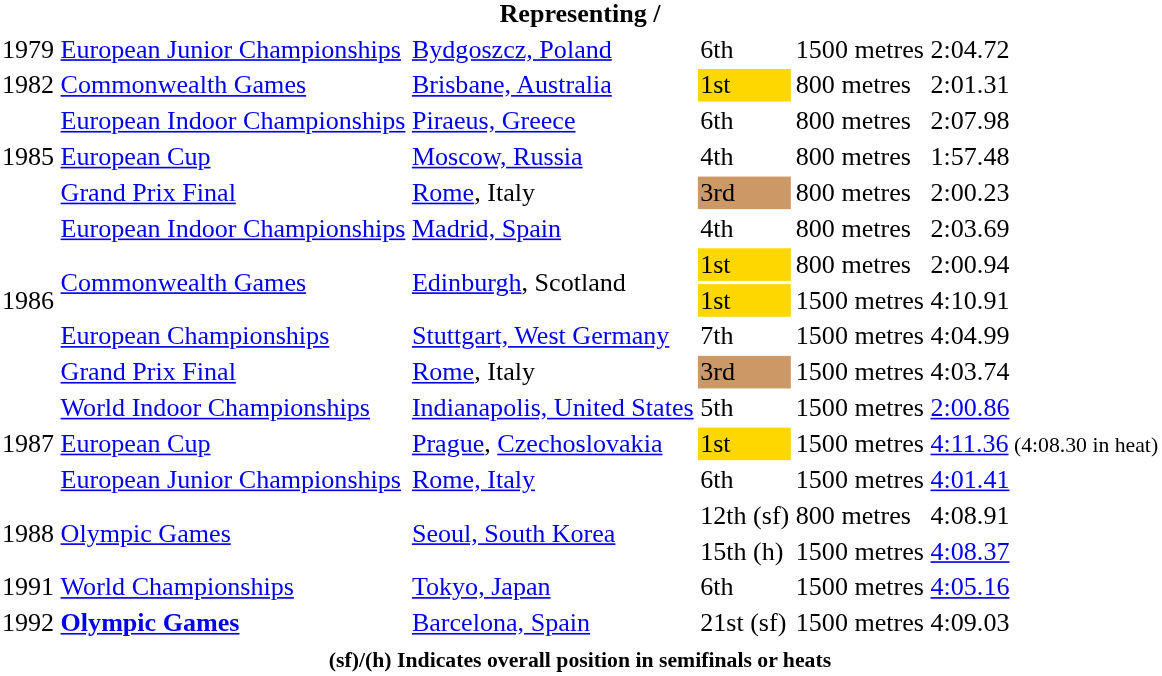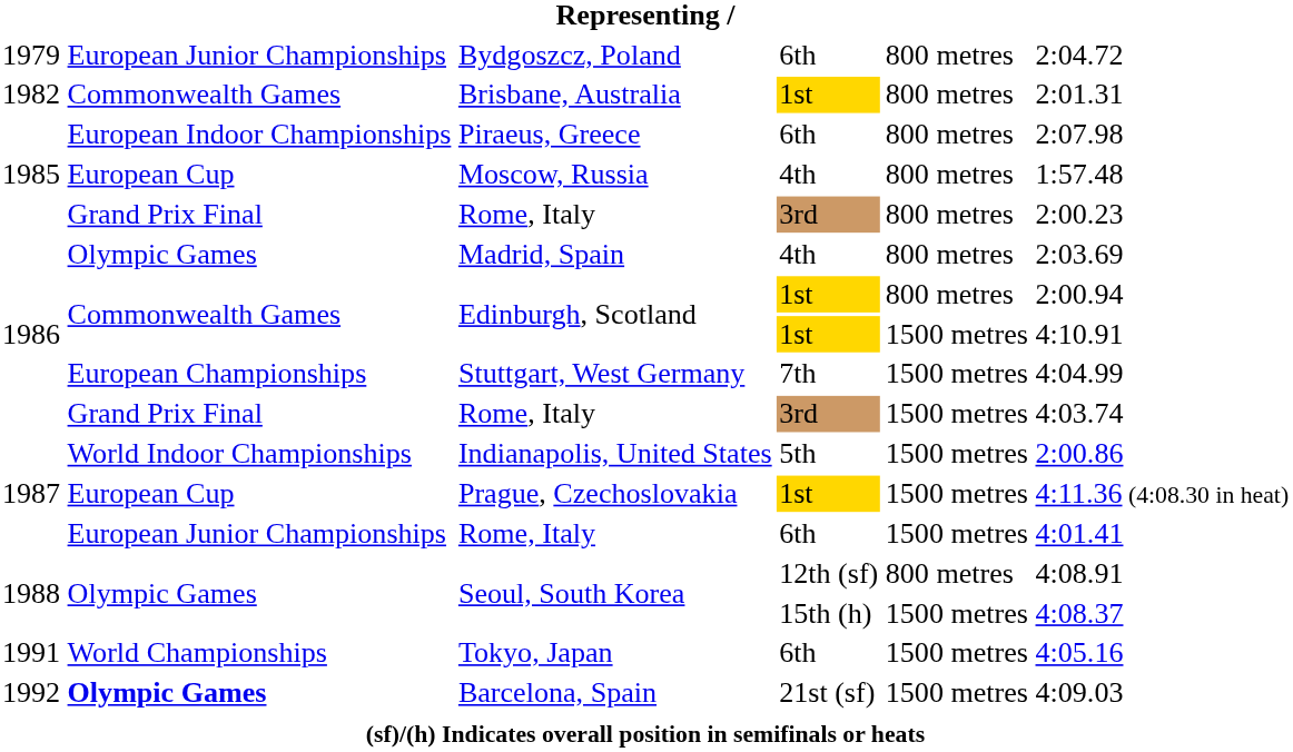Bydgoszcz, Poland | column 5: 1500 metres -> 800 metres
Madrid, Spain | column 2: European Indoor Championships -> Olympic Games
